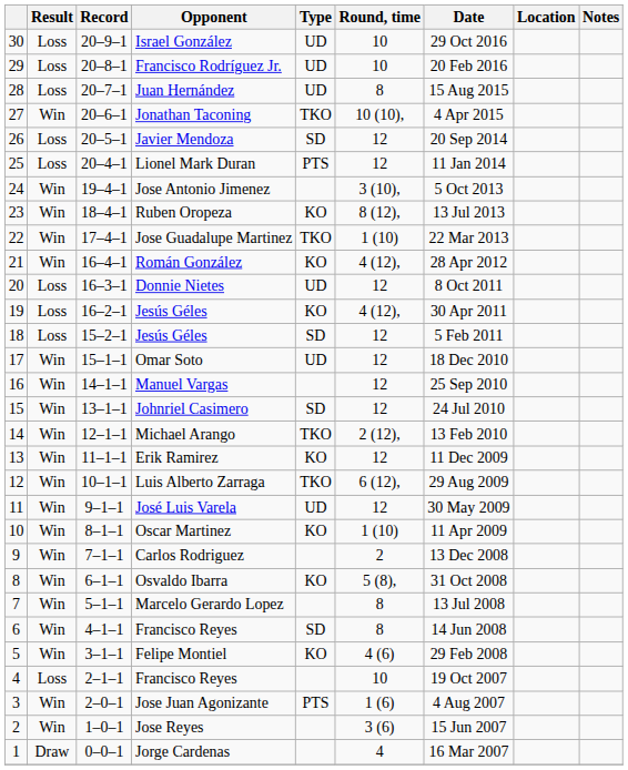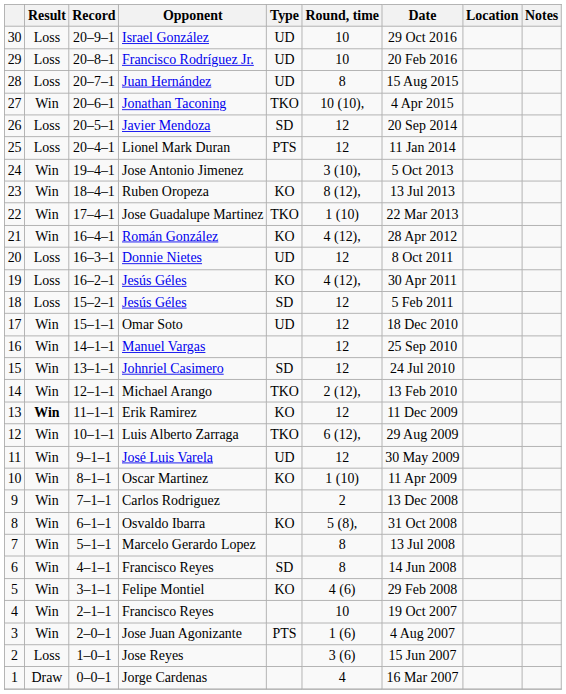Erik Ramirez | Result: normal -> bold
4 / Francisco Reyes | Result: Loss -> Win
Jose Reyes | Result: Win -> Loss
